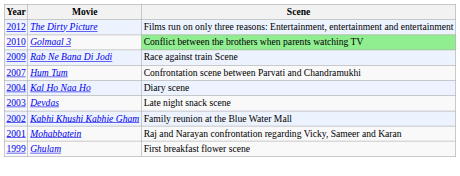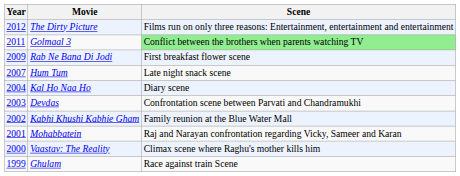Golmaal 3 | Year: 2010 -> 2011
Rab Ne Bana Di Jodi | Scene: Race against train Scene -> First breakfast flower scene
Hum Tum | Scene: Confrontation scene between Parvati and Chandramukhi -> Late night snack scene
Devdas | Scene: Late night snack scene -> Confrontation scene between Parvati and Chandramukhi
+ row: 2000 | Vaastav: The Reality | Climax scene where Raghu's mother kills him
Ghulam | Scene: First breakfast flower scene -> Race against train Scene
